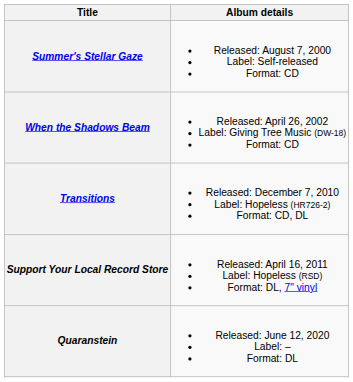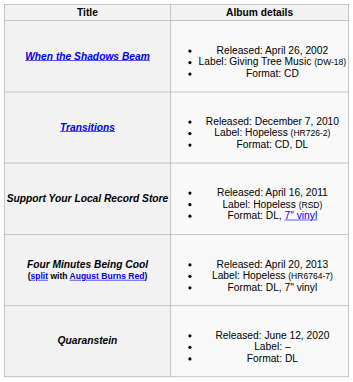- row: Summer's Stellar Gaze | Released: August 7, 2000 Label: Self-released Format: CD
+ row: Four Minutes Being Cool (split with August Burns Red) | Released: April 20, 2013 Label: Hopeless (HR6764-7) Format: DL, 7" vinyl
